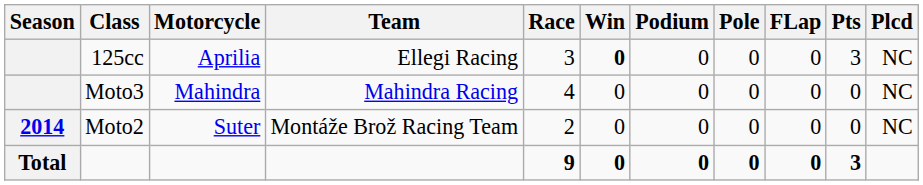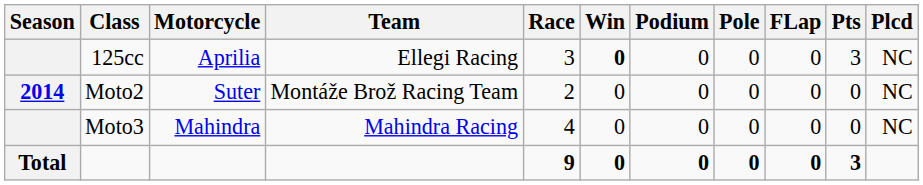rows swapped: Moto3 <-> Moto2
